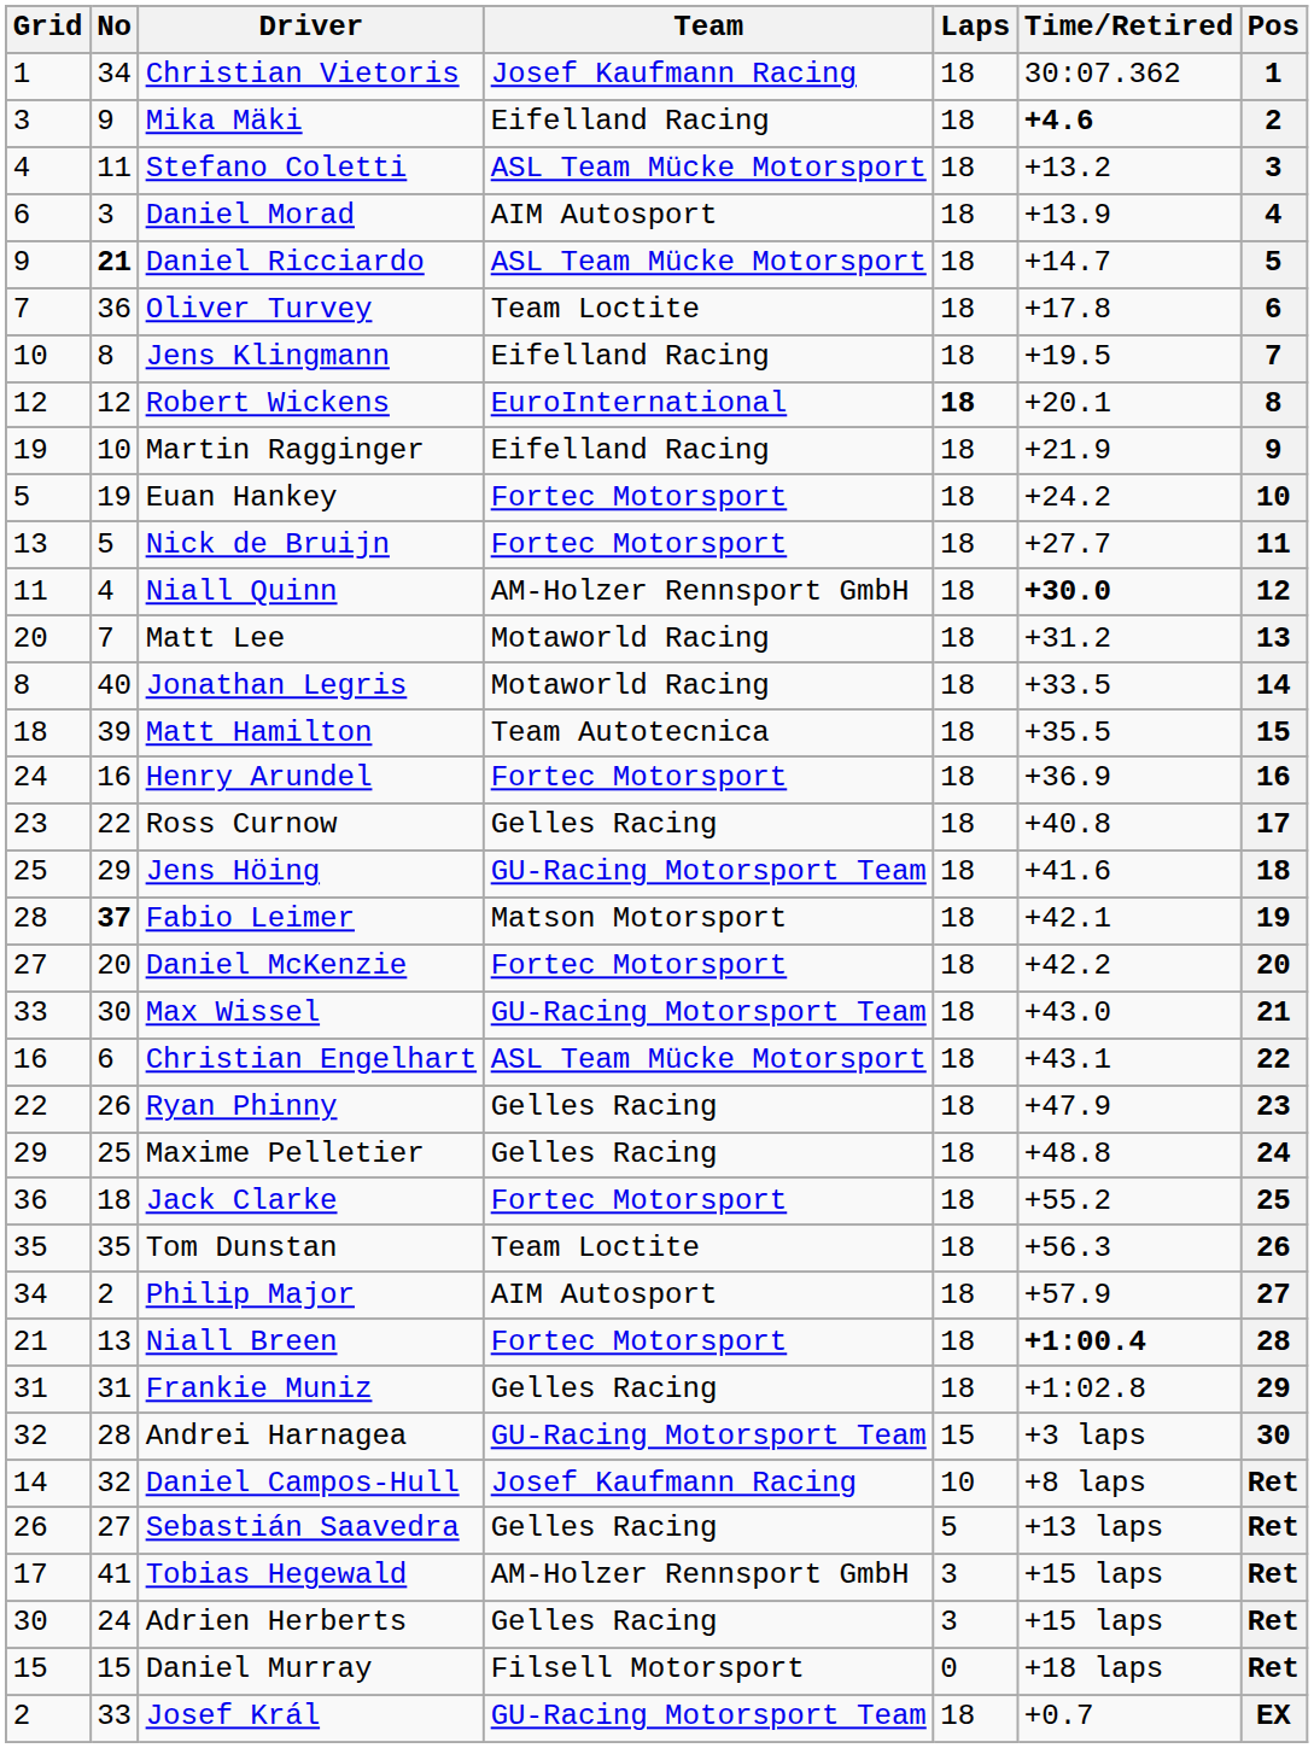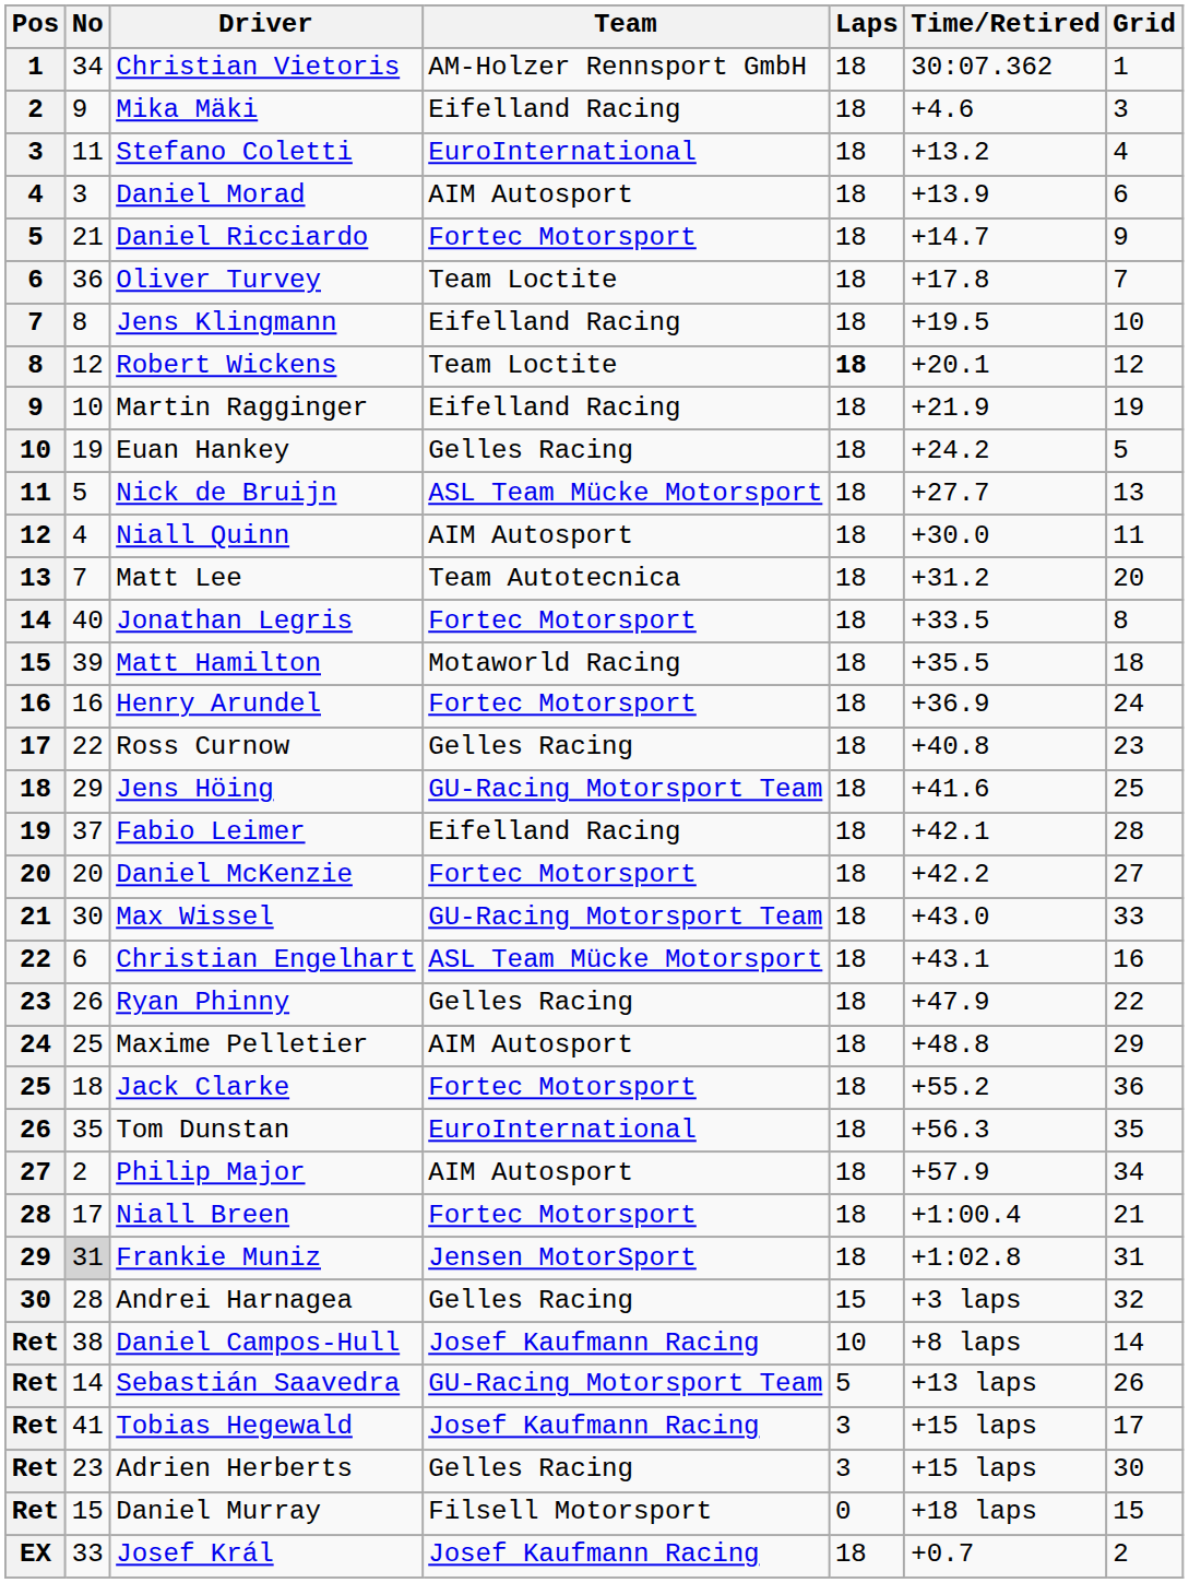columns swapped: Pos <-> Grid
Christian Vietoris | Team: Josef Kaufmann Racing -> AM-Holzer Rennsport GmbH
Mika Mäki | Time/Retired: bold -> normal
Stefano Coletti | Team: ASL Team Mücke Motorsport -> EuroInternational
Daniel Ricciardo | No: bold -> normal
Daniel Ricciardo | Team: ASL Team Mücke Motorsport -> Fortec Motorsport
Robert Wickens | Team: EuroInternational -> Team Loctite
Euan Hankey | Team: Fortec Motorsport -> Gelles Racing
Nick de Bruijn | Team: Fortec Motorsport -> ASL Team Mücke Motorsport
Niall Quinn | Team: AM-Holzer Rennsport GmbH -> AIM Autosport
Niall Quinn | Time/Retired: bold -> normal
Matt Lee | Team: Motaworld Racing -> Team Autotecnica
Jonathan Legris | Team: Motaworld Racing -> Fortec Motorsport
Matt Hamilton | Team: Team Autotecnica -> Motaworld Racing
Fabio Leimer | No: bold -> normal
Fabio Leimer | Team: Matson Motorsport -> Eifelland Racing
Maxime Pelletier | Team: Gelles Racing -> AIM Autosport
Tom Dunstan | Team: Team Loctite -> EuroInternational
Niall Breen | No: 13 -> 17
Niall Breen | Time/Retired: bold -> normal
Frankie Muniz | No: no background -> lightgrey background
Frankie Muniz | Team: Gelles Racing -> Jensen MotorSport
Andrei Harnagea | Team: GU-Racing Motorsport Team -> Gelles Racing
Daniel Campos-Hull | No: 32 -> 38
Sebastián Saavedra | No: 27 -> 14
Sebastián Saavedra | Team: Gelles Racing -> GU-Racing Motorsport Team
Tobias Hegewald | Team: AM-Holzer Rennsport GmbH -> Josef Kaufmann Racing
Adrien Herberts | No: 24 -> 23
Josef Král | Team: GU-Racing Motorsport Team -> Josef Kaufmann Racing
